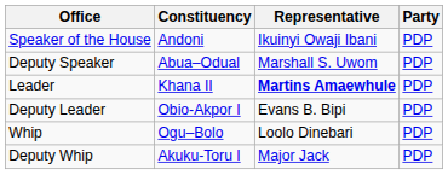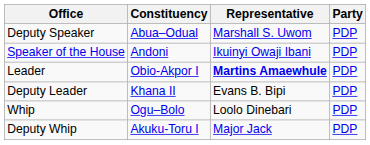rows swapped: Speaker of the House <-> Deputy Speaker
Leader | Constituency: Khana II -> Obio-Akpor I
Deputy Leader | Constituency: Obio-Akpor I -> Khana II
